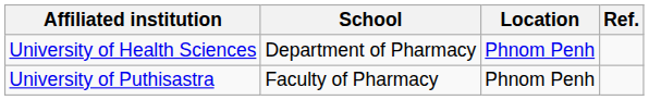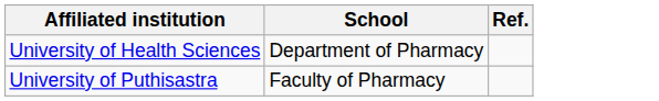- column: Location | Phnom Penh | Phnom Penh
